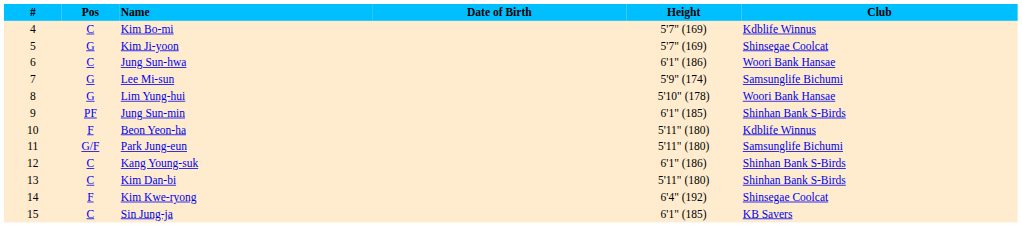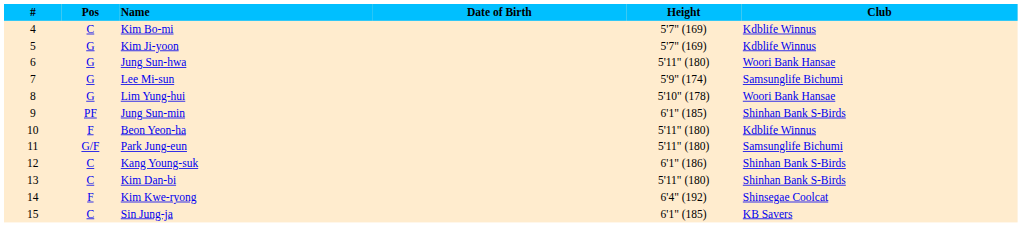Kim Ji-yoon | Club: Shinsegae Coolcat -> Kdblife Winnus
Jung Sun-hwa | Pos: C -> G
Jung Sun-hwa | Height: 6'1" (186) -> 5'11" (180)
